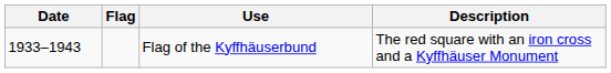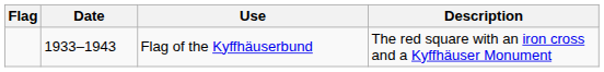columns swapped: Flag <-> Date
